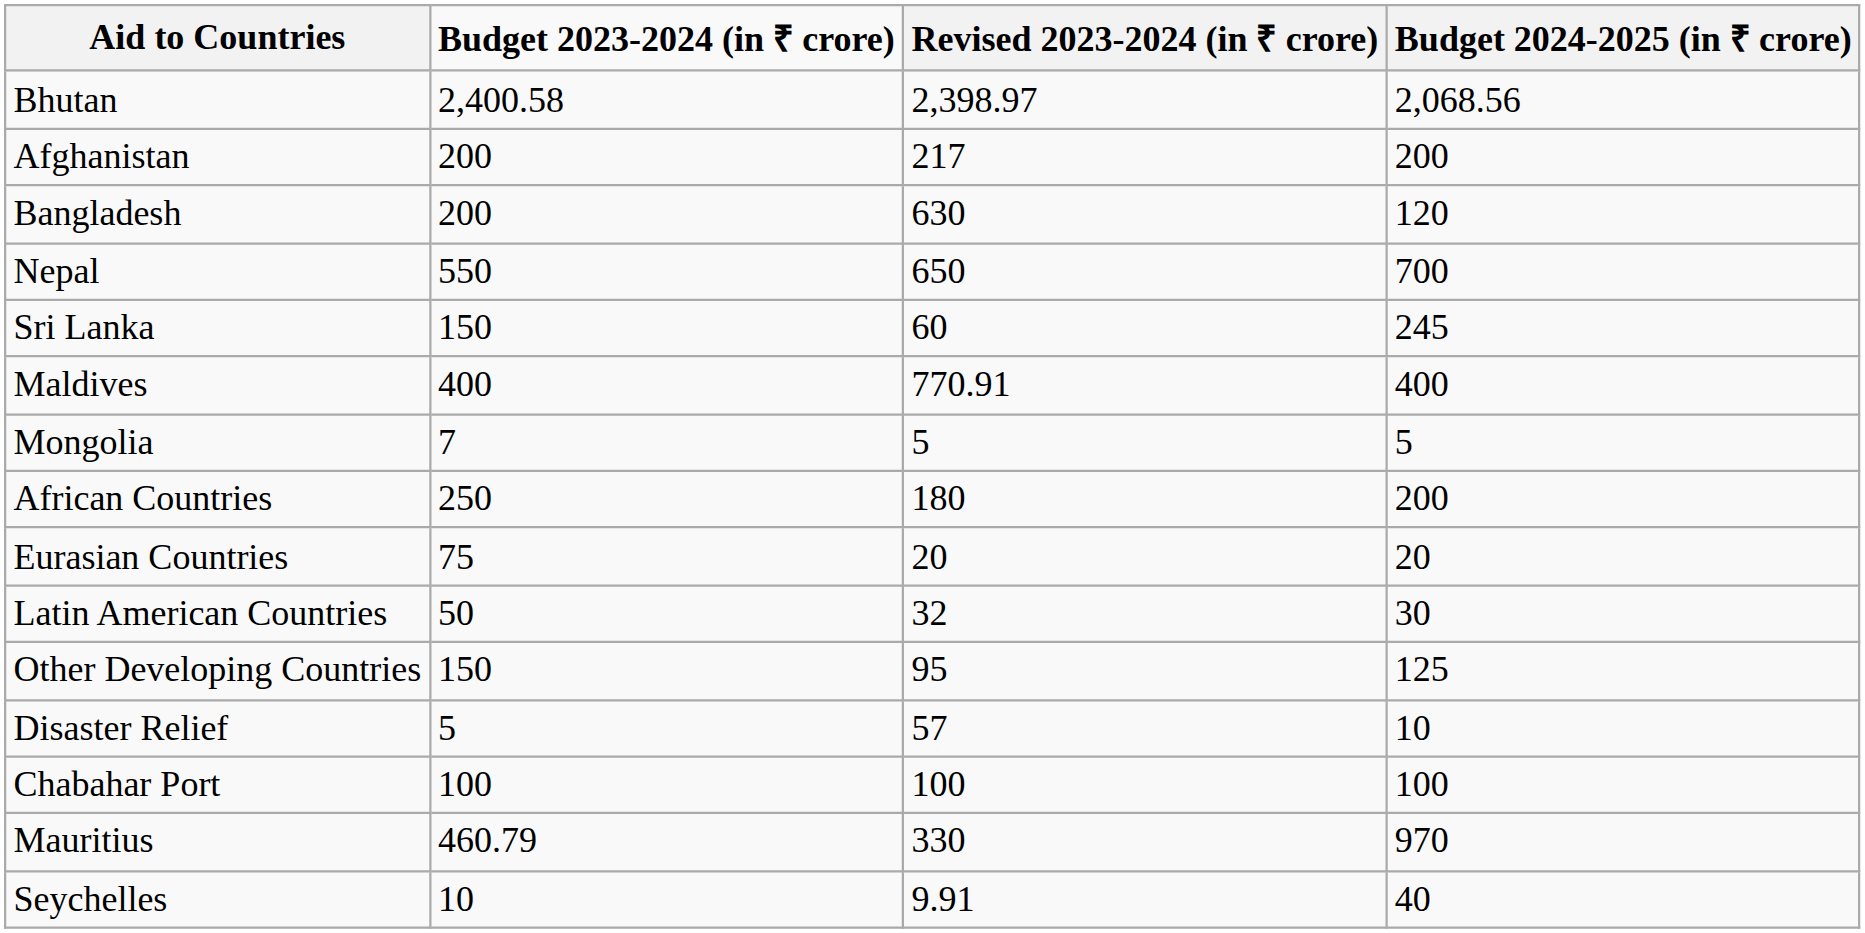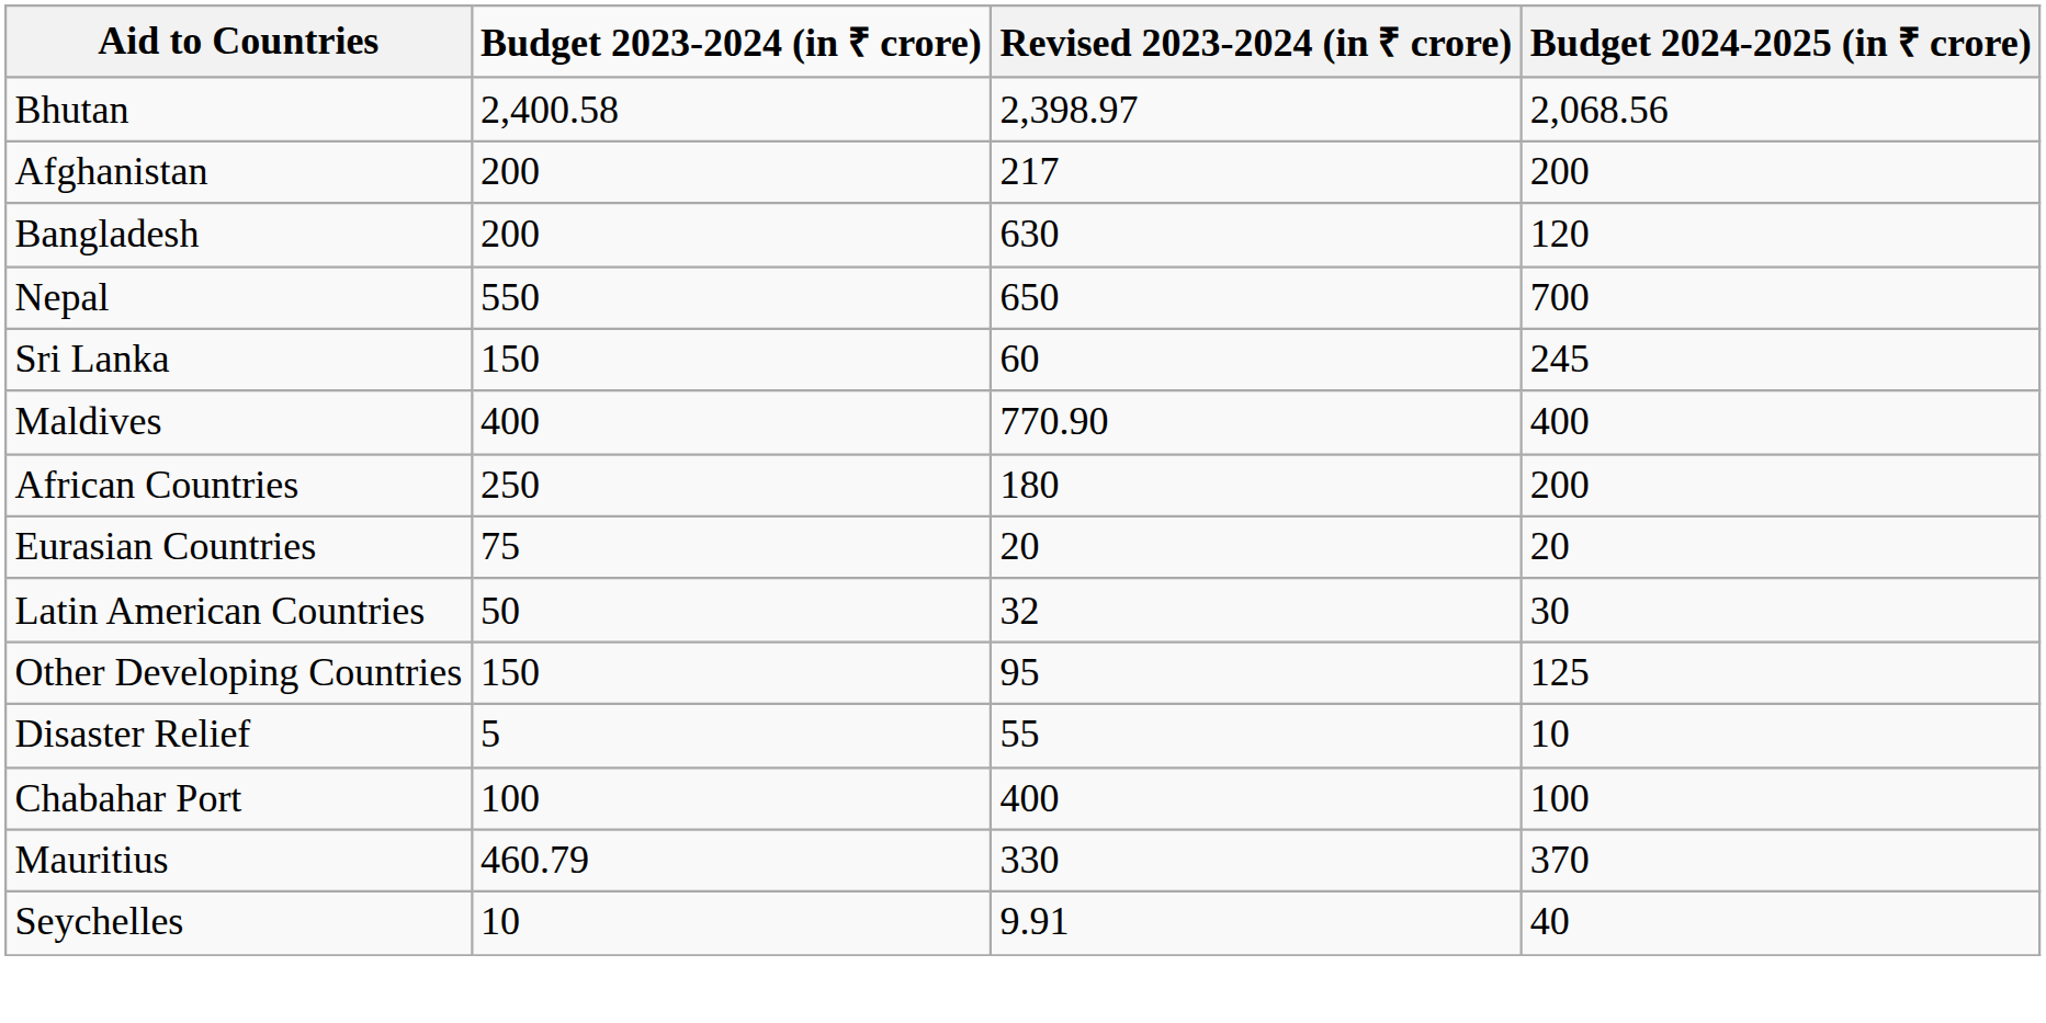Maldives | Revised 2023-2024 (in ₹ crore): 770.91 -> 770.90
- row: Mongolia | 7 | 5 | 5
Disaster Relief | Revised 2023-2024 (in ₹ crore): 57 -> 55
Chabahar Port | Revised 2023-2024 (in ₹ crore): 100 -> 400
Mauritius | Budget 2024-2025 (in ₹ crore): 970 -> 370
